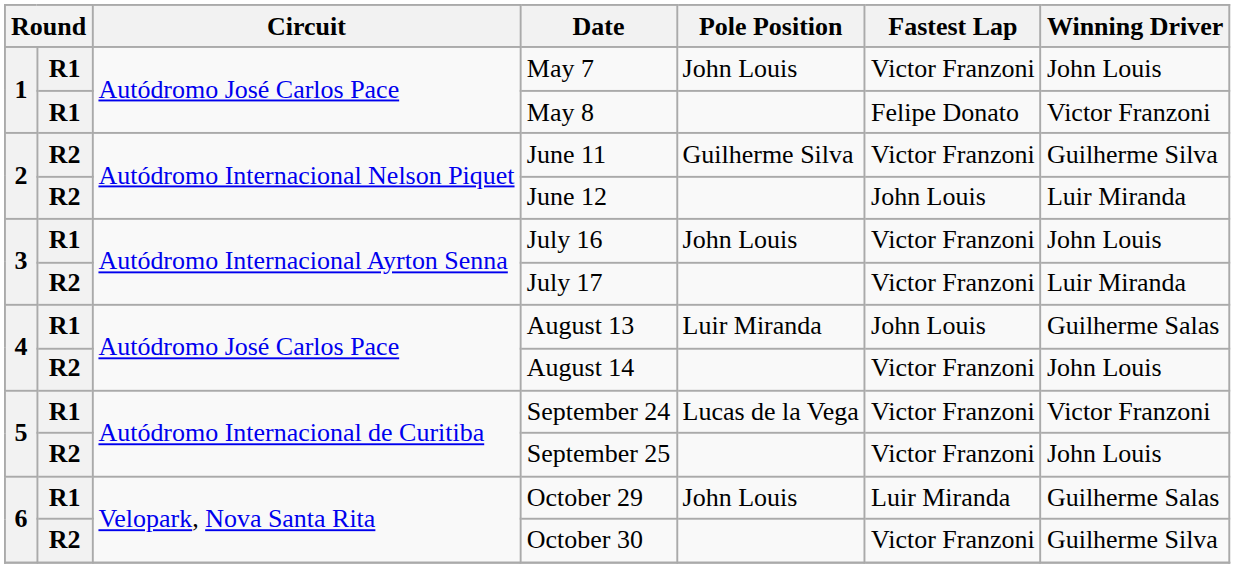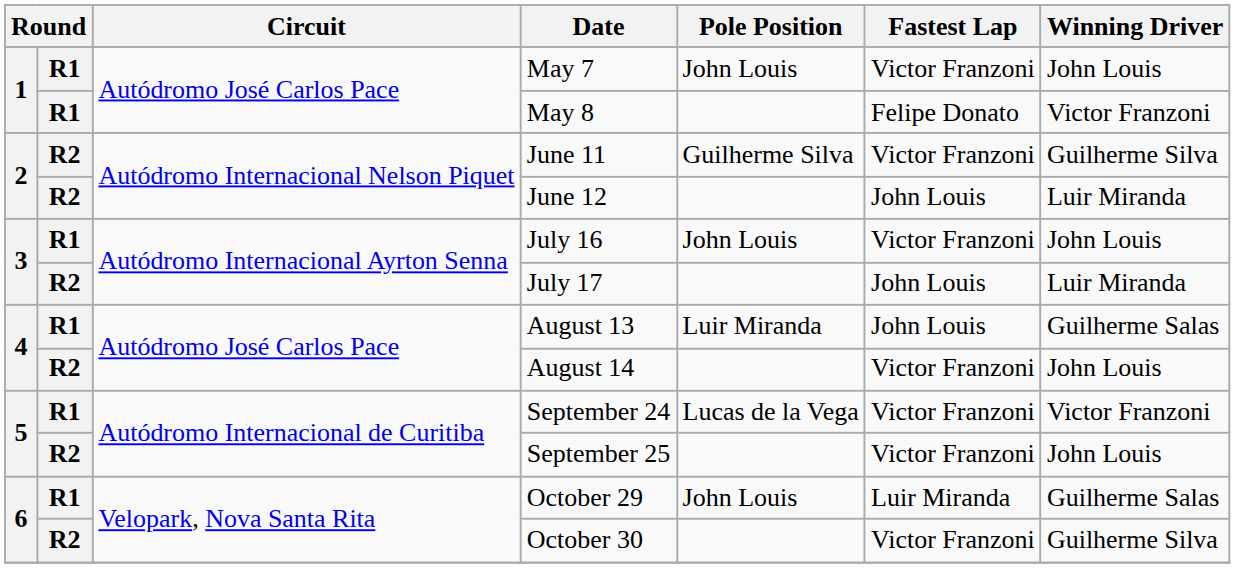July 17 | Fastest Lap: Victor Franzoni -> John Louis
